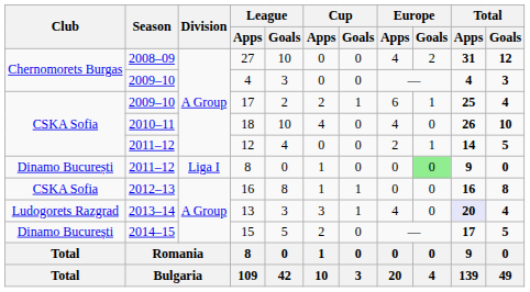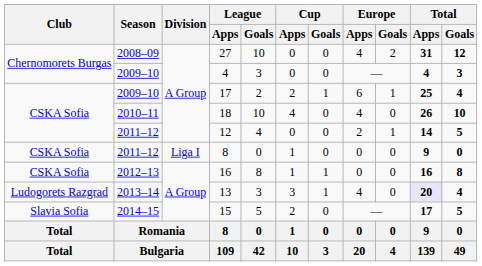2011–12 / 8 | Club: Dinamo București -> CSKA Sofia
2011–12 / 8 | Europe / Goals: lightgreen background -> no background
15 | Club: Dinamo București -> Slavia Sofia
